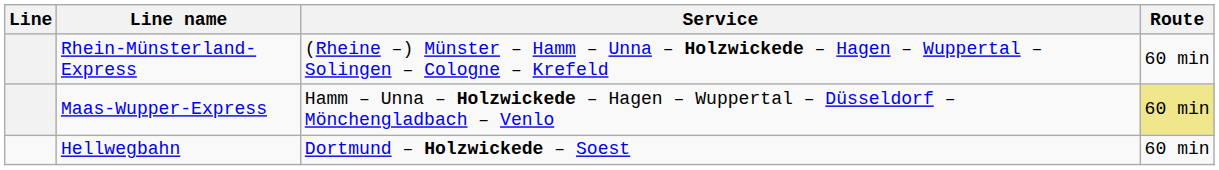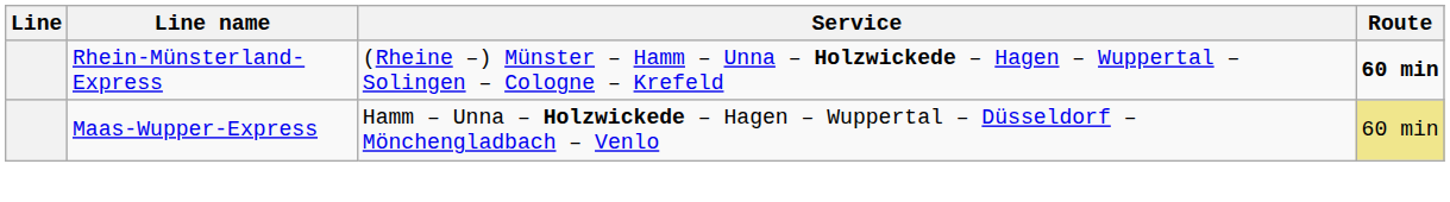Rhein-Münsterland-Express | Route: normal -> bold
- row: Hellwegbahn | Dortmund – Holzwickede – Soest | 60 min
